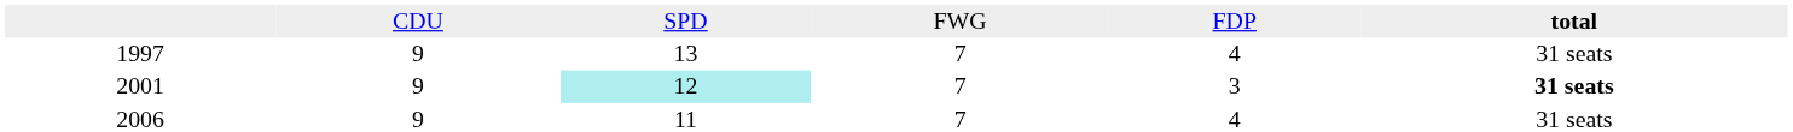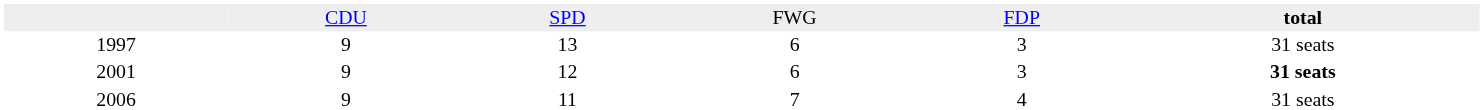1997 | column 4: 7 -> 6
1997 | column 5: 4 -> 3
2001 | column 3: paleturquoise background -> no background
2001 | column 4: 7 -> 6
